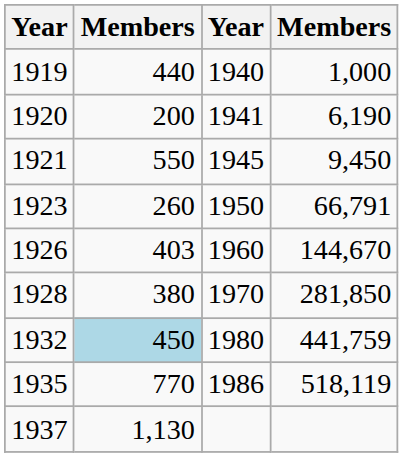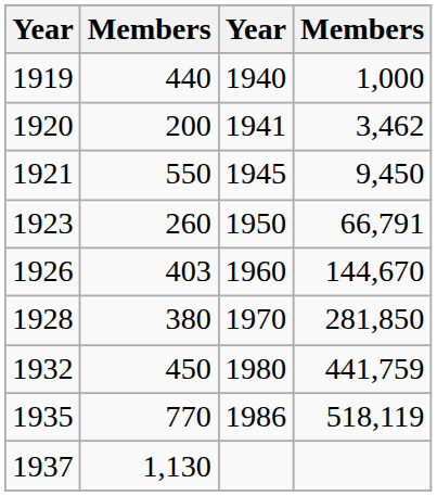1920 | column 4: 6,190 -> 3,462
1932 | column 2: lightblue background -> no background
